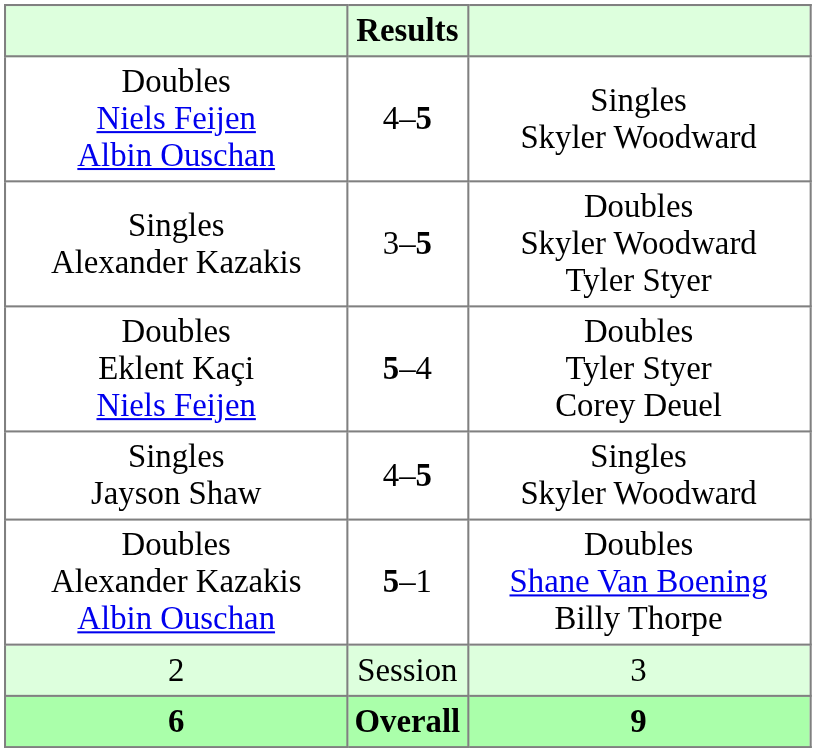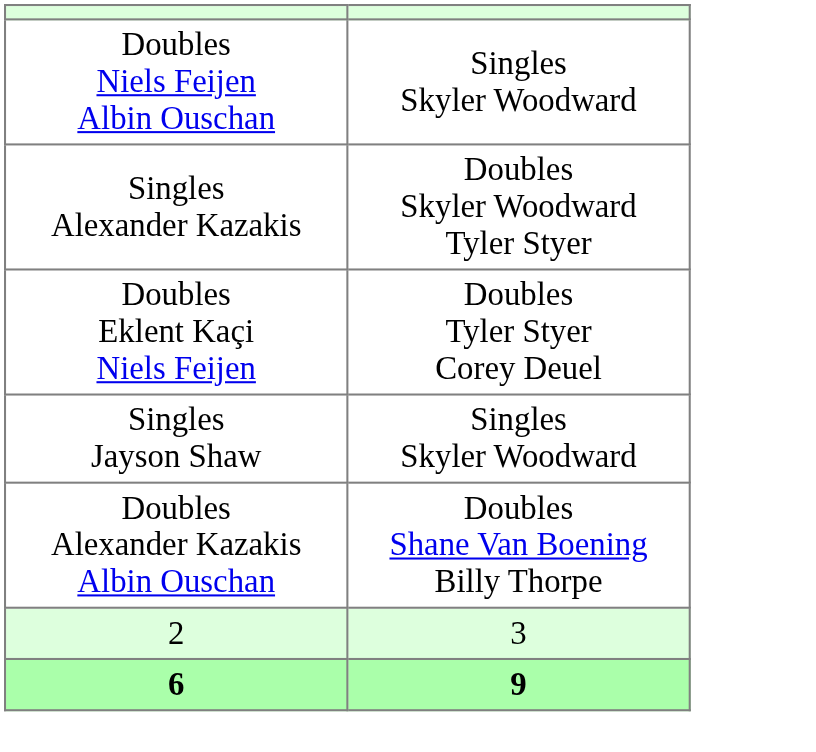- column: Results | 4–5 | 3–5 | 5–4 | 4–5 | 5–1 | Session | Overall
